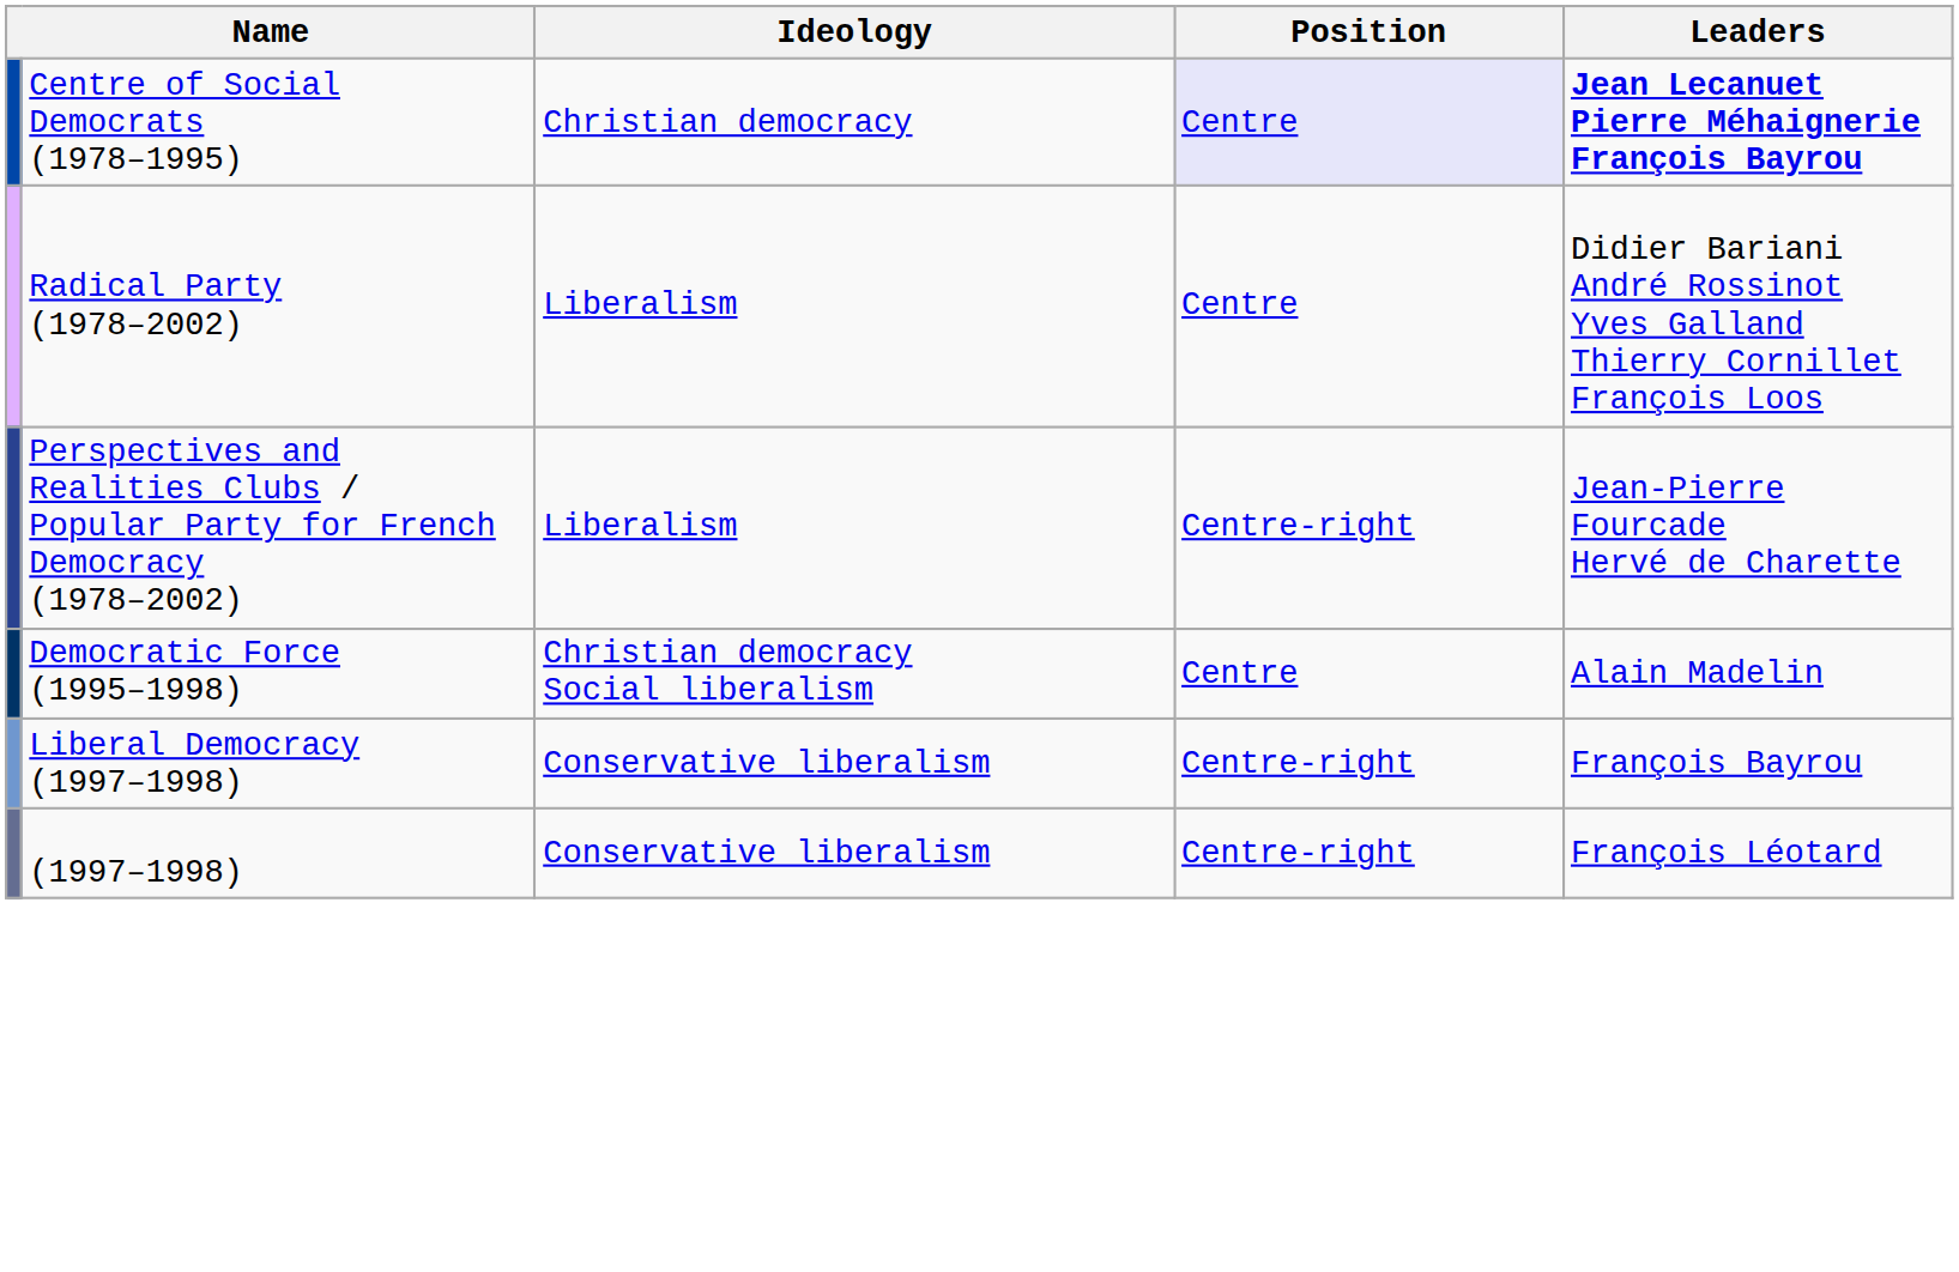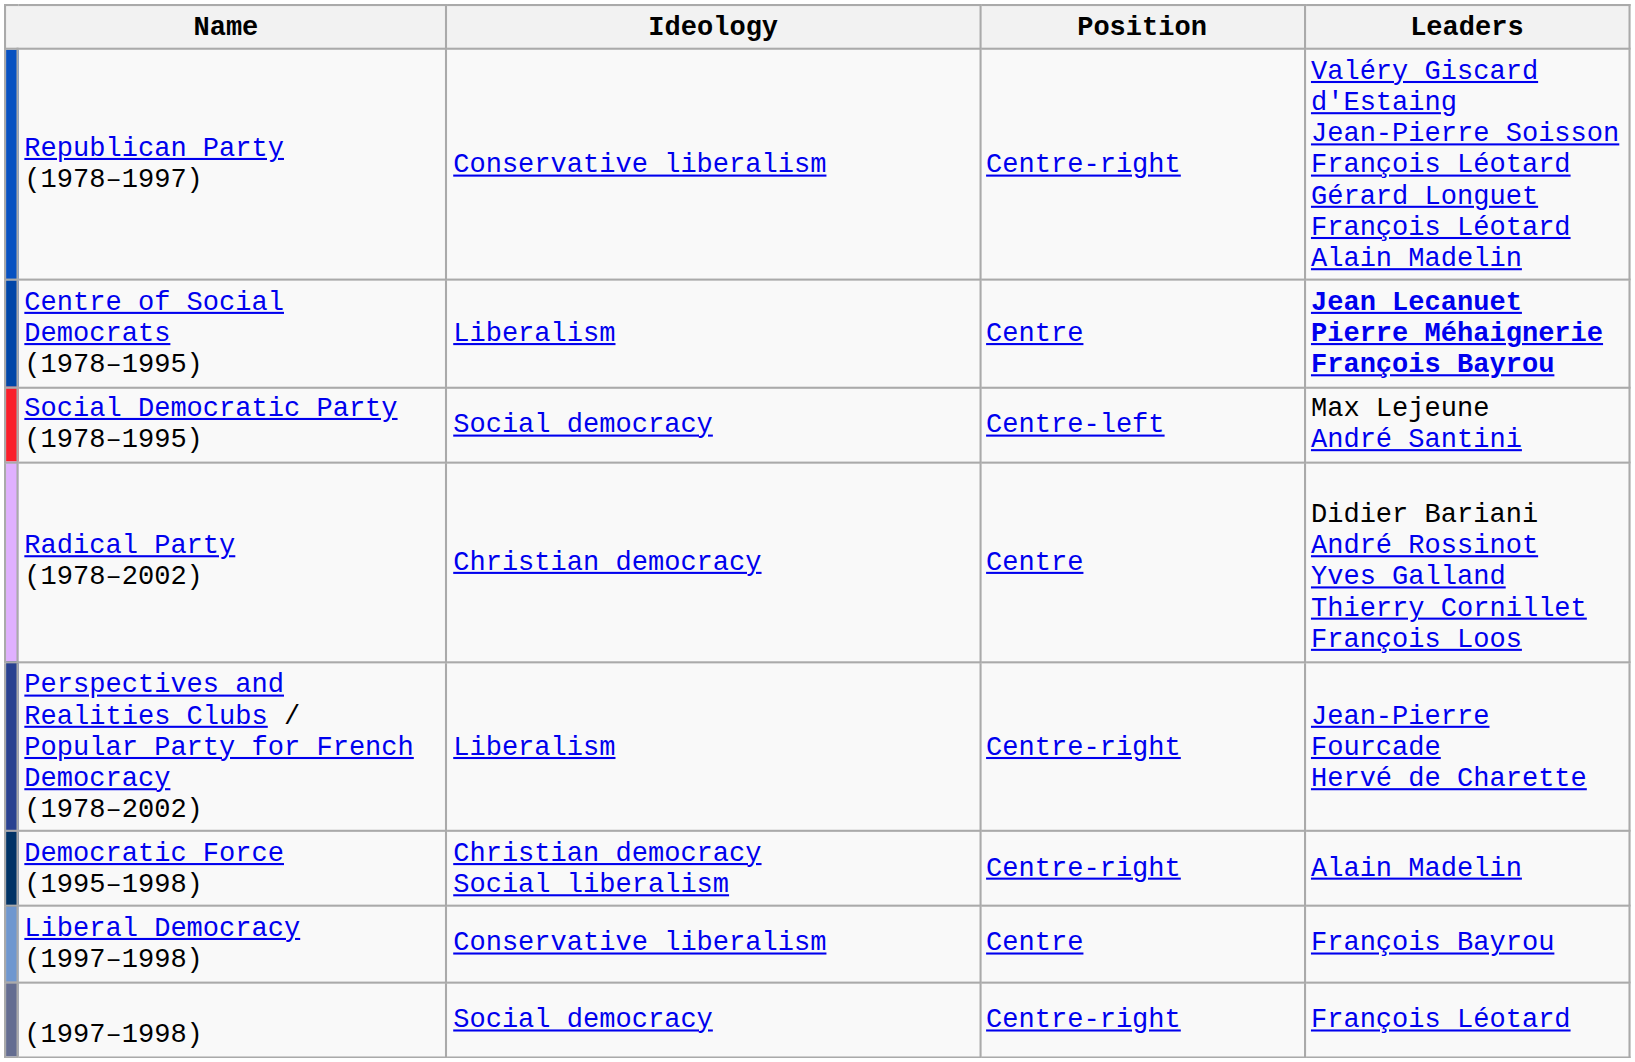+ row: Republican Party (1978–1997) | Conservative liberalism | Centre-right | Valéry Giscard d'Estaing Jean-Pierre Soisson François Léotard Gérard Longuet François Léotard Alain Madelin
Centre of Social Democrats (1978–1995) | Ideology: Christian democracy -> Liberalism
Centre of Social Democrats (1978–1995) | Position: lavender background -> no background
+ row: Social Democratic Party (1978–1995) | Social democracy | Centre-left | Max Lejeune André Santini
Radical Party (1978–2002) | Ideology: Liberalism -> Christian democracy
Democratic Force (1995–1998) | Position: Centre -> Centre-right
Liberal Democracy (1997–1998) | Position: Centre-right -> Centre
(1997–1998) | Ideology: Conservative liberalism -> Social democracy
